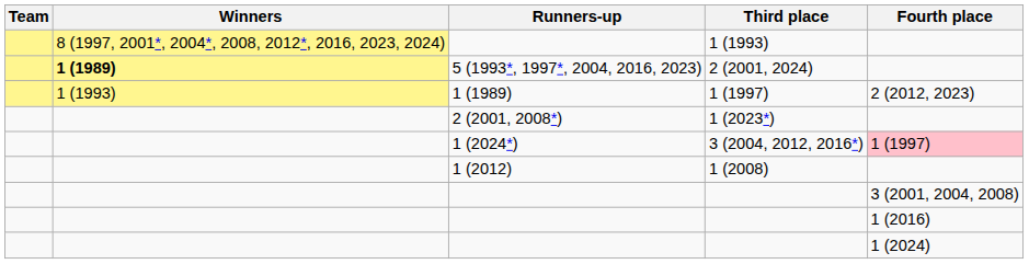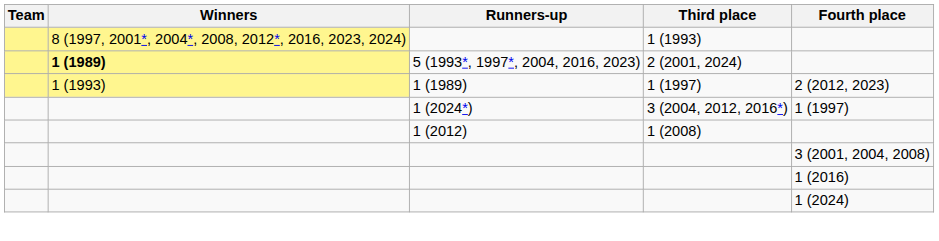- row: 2 (2001, 2008*) | 1 (2023*)
3 (2004, 2012, 2016*) | Fourth place: pink background -> no background
